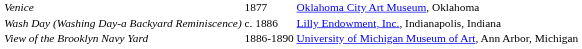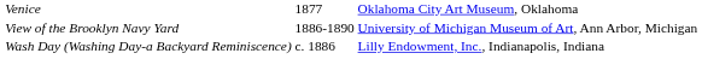rows swapped: View of the Brooklyn Navy Yard <-> Wash Day (Washing Day-a Backyard Reminiscence)
